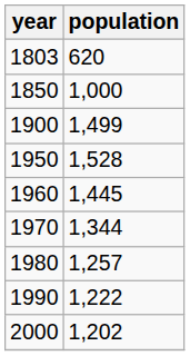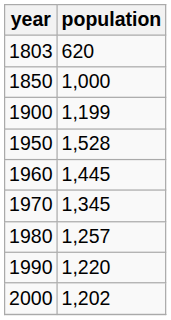1900 | population: 1,499 -> 1,199
1970 | population: 1,344 -> 1,345
1990 | population: 1,222 -> 1,220
